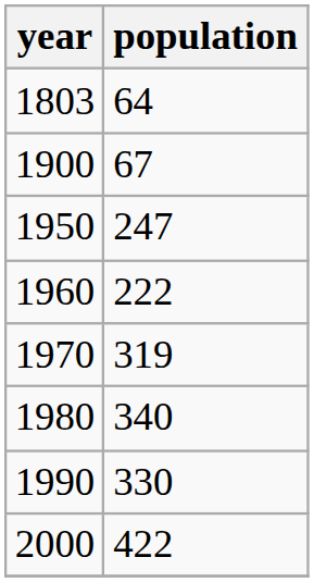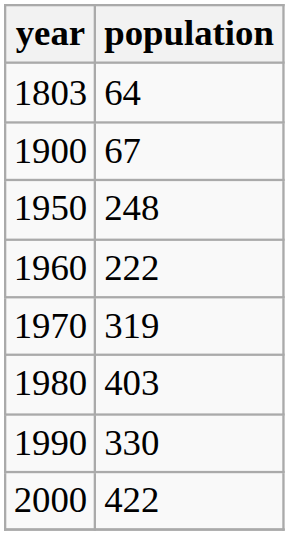1950 | population: 247 -> 248
1980 | population: 340 -> 403
